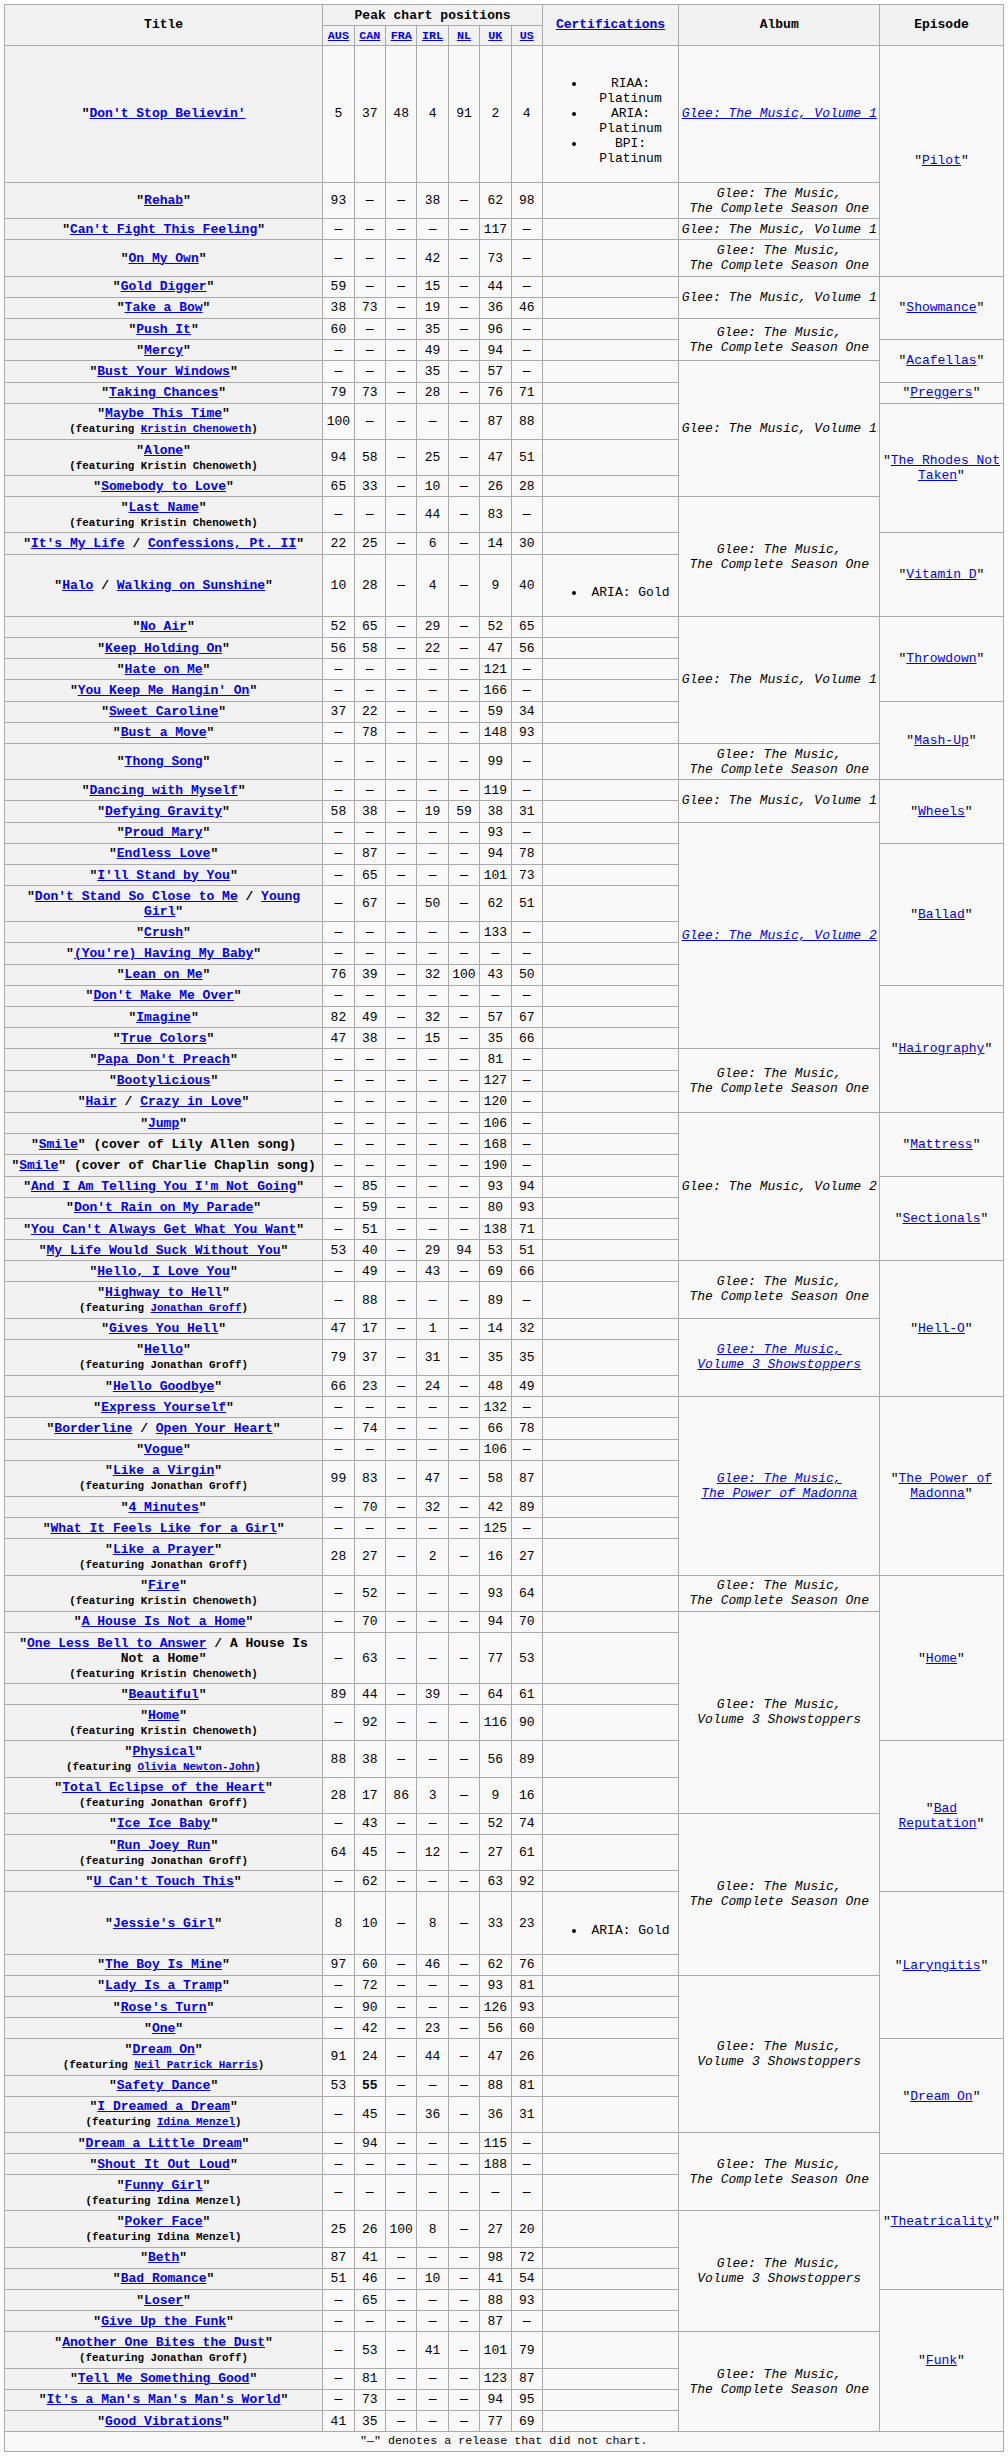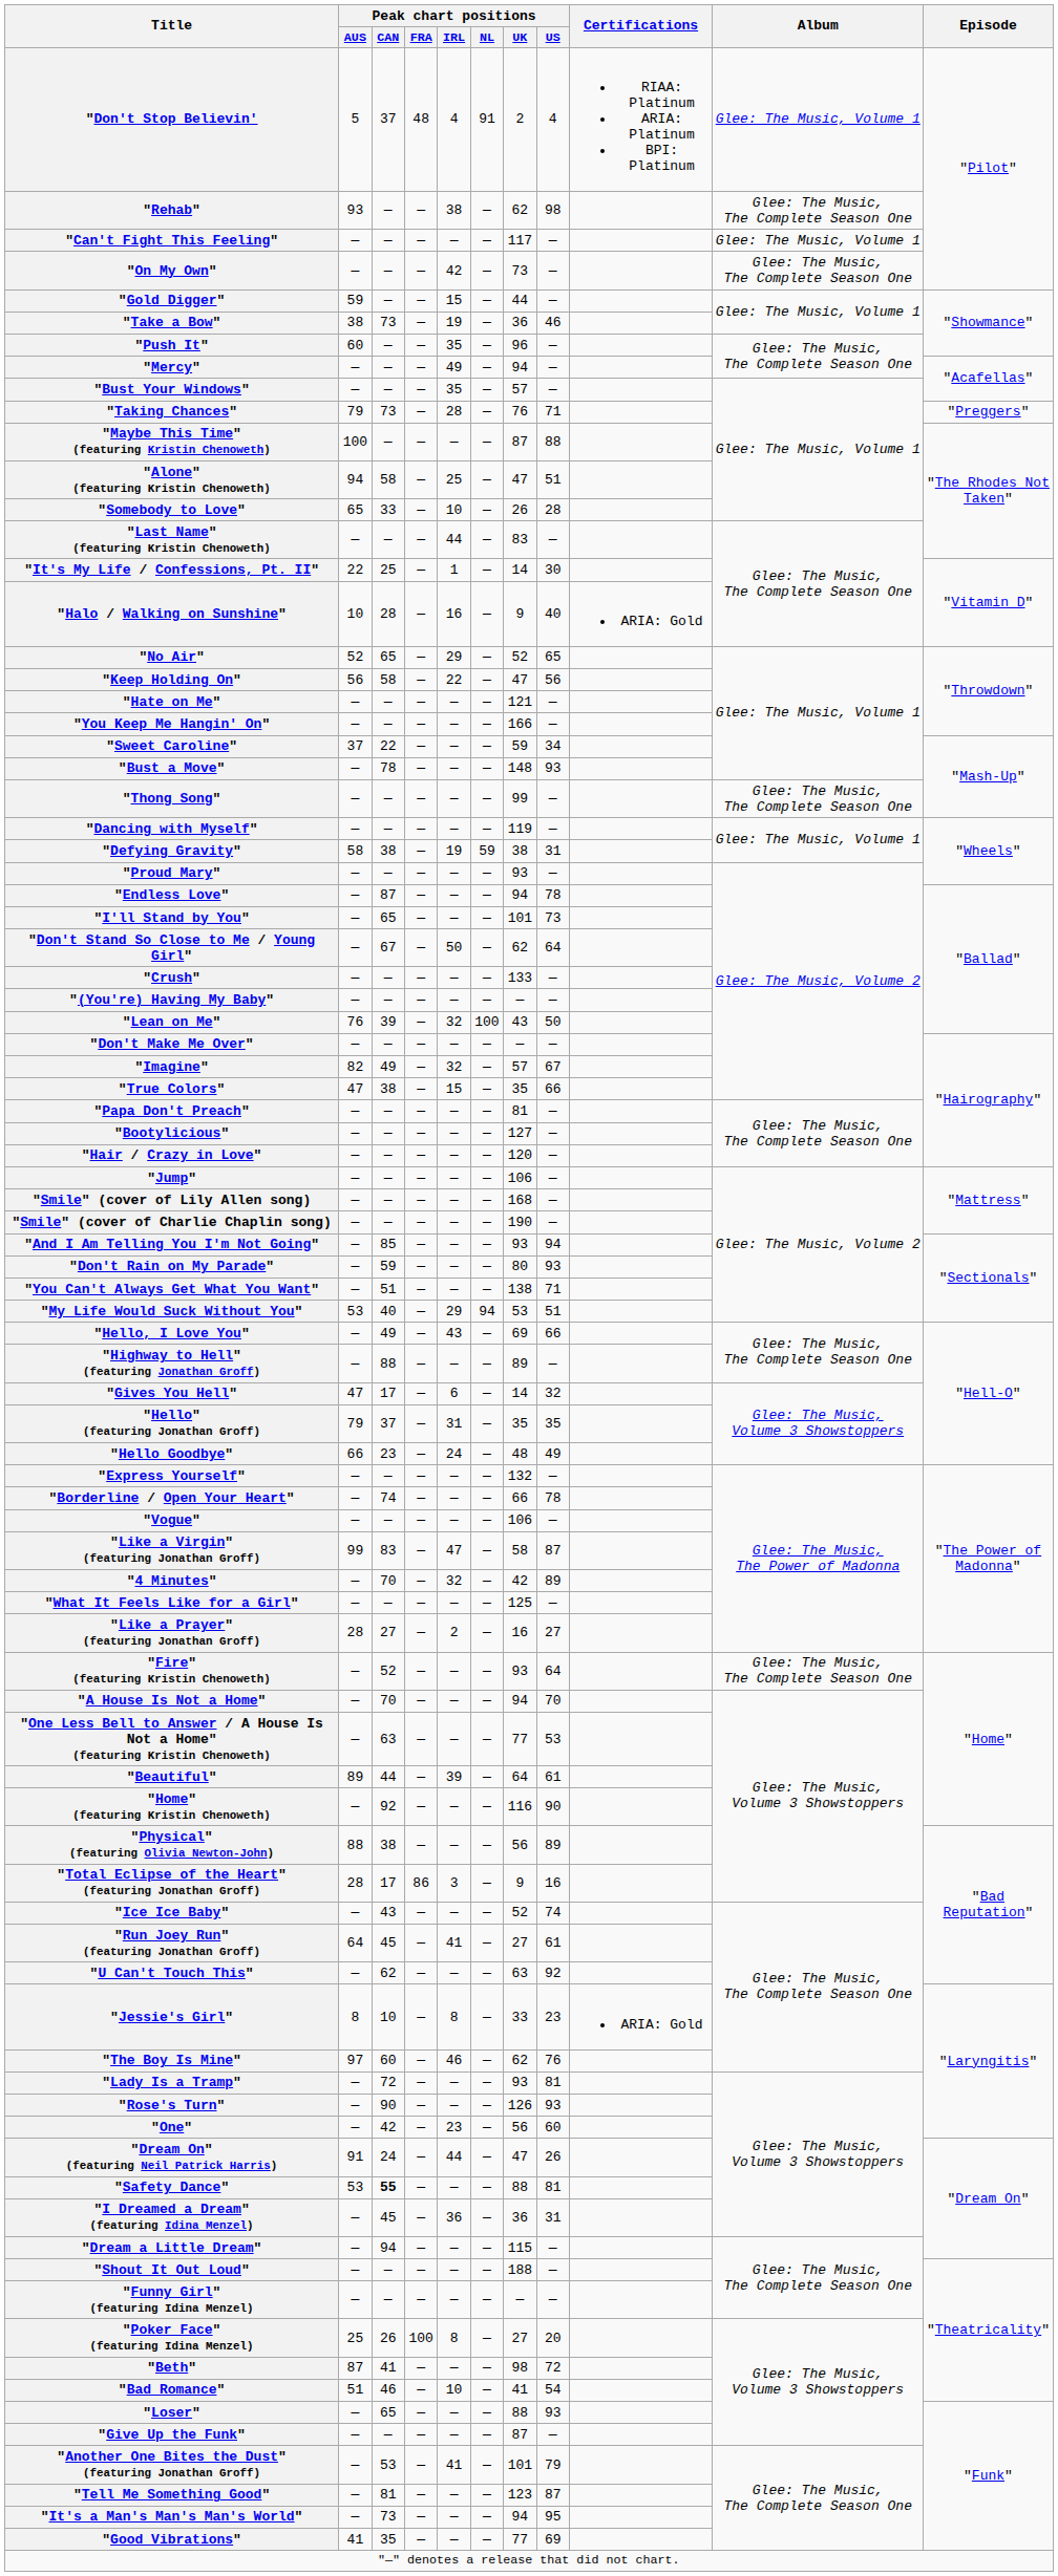"It's My Life / Confessions, Pt. II" | Peak chart positions / IRL: 6 -> 1
"Halo / Walking on Sunshine" | Peak chart positions / IRL: 4 -> 16
"Don't Stand So Close to Me / Young Girl" | Peak chart positions / US: 51 -> 64
"Gives You Hell" | Peak chart positions / IRL: 1 -> 6
"Run Joey Run" (featuring Jonathan Groff) | Peak chart positions / IRL: 12 -> 41
